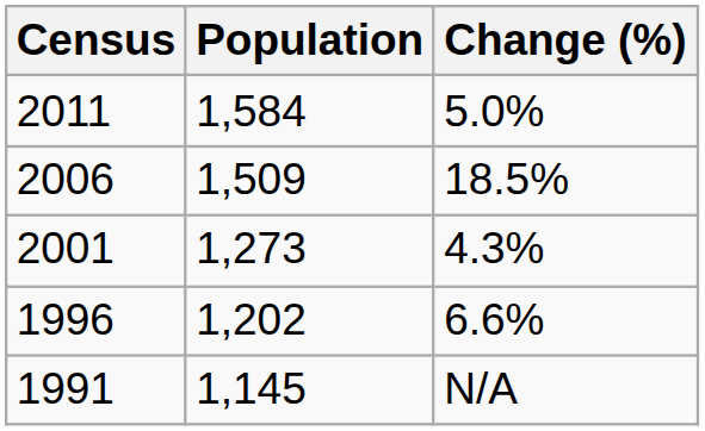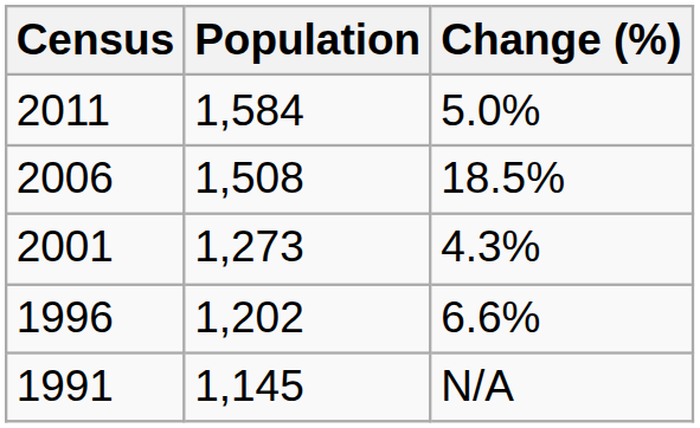2006 | Population: 1,509 -> 1,508
